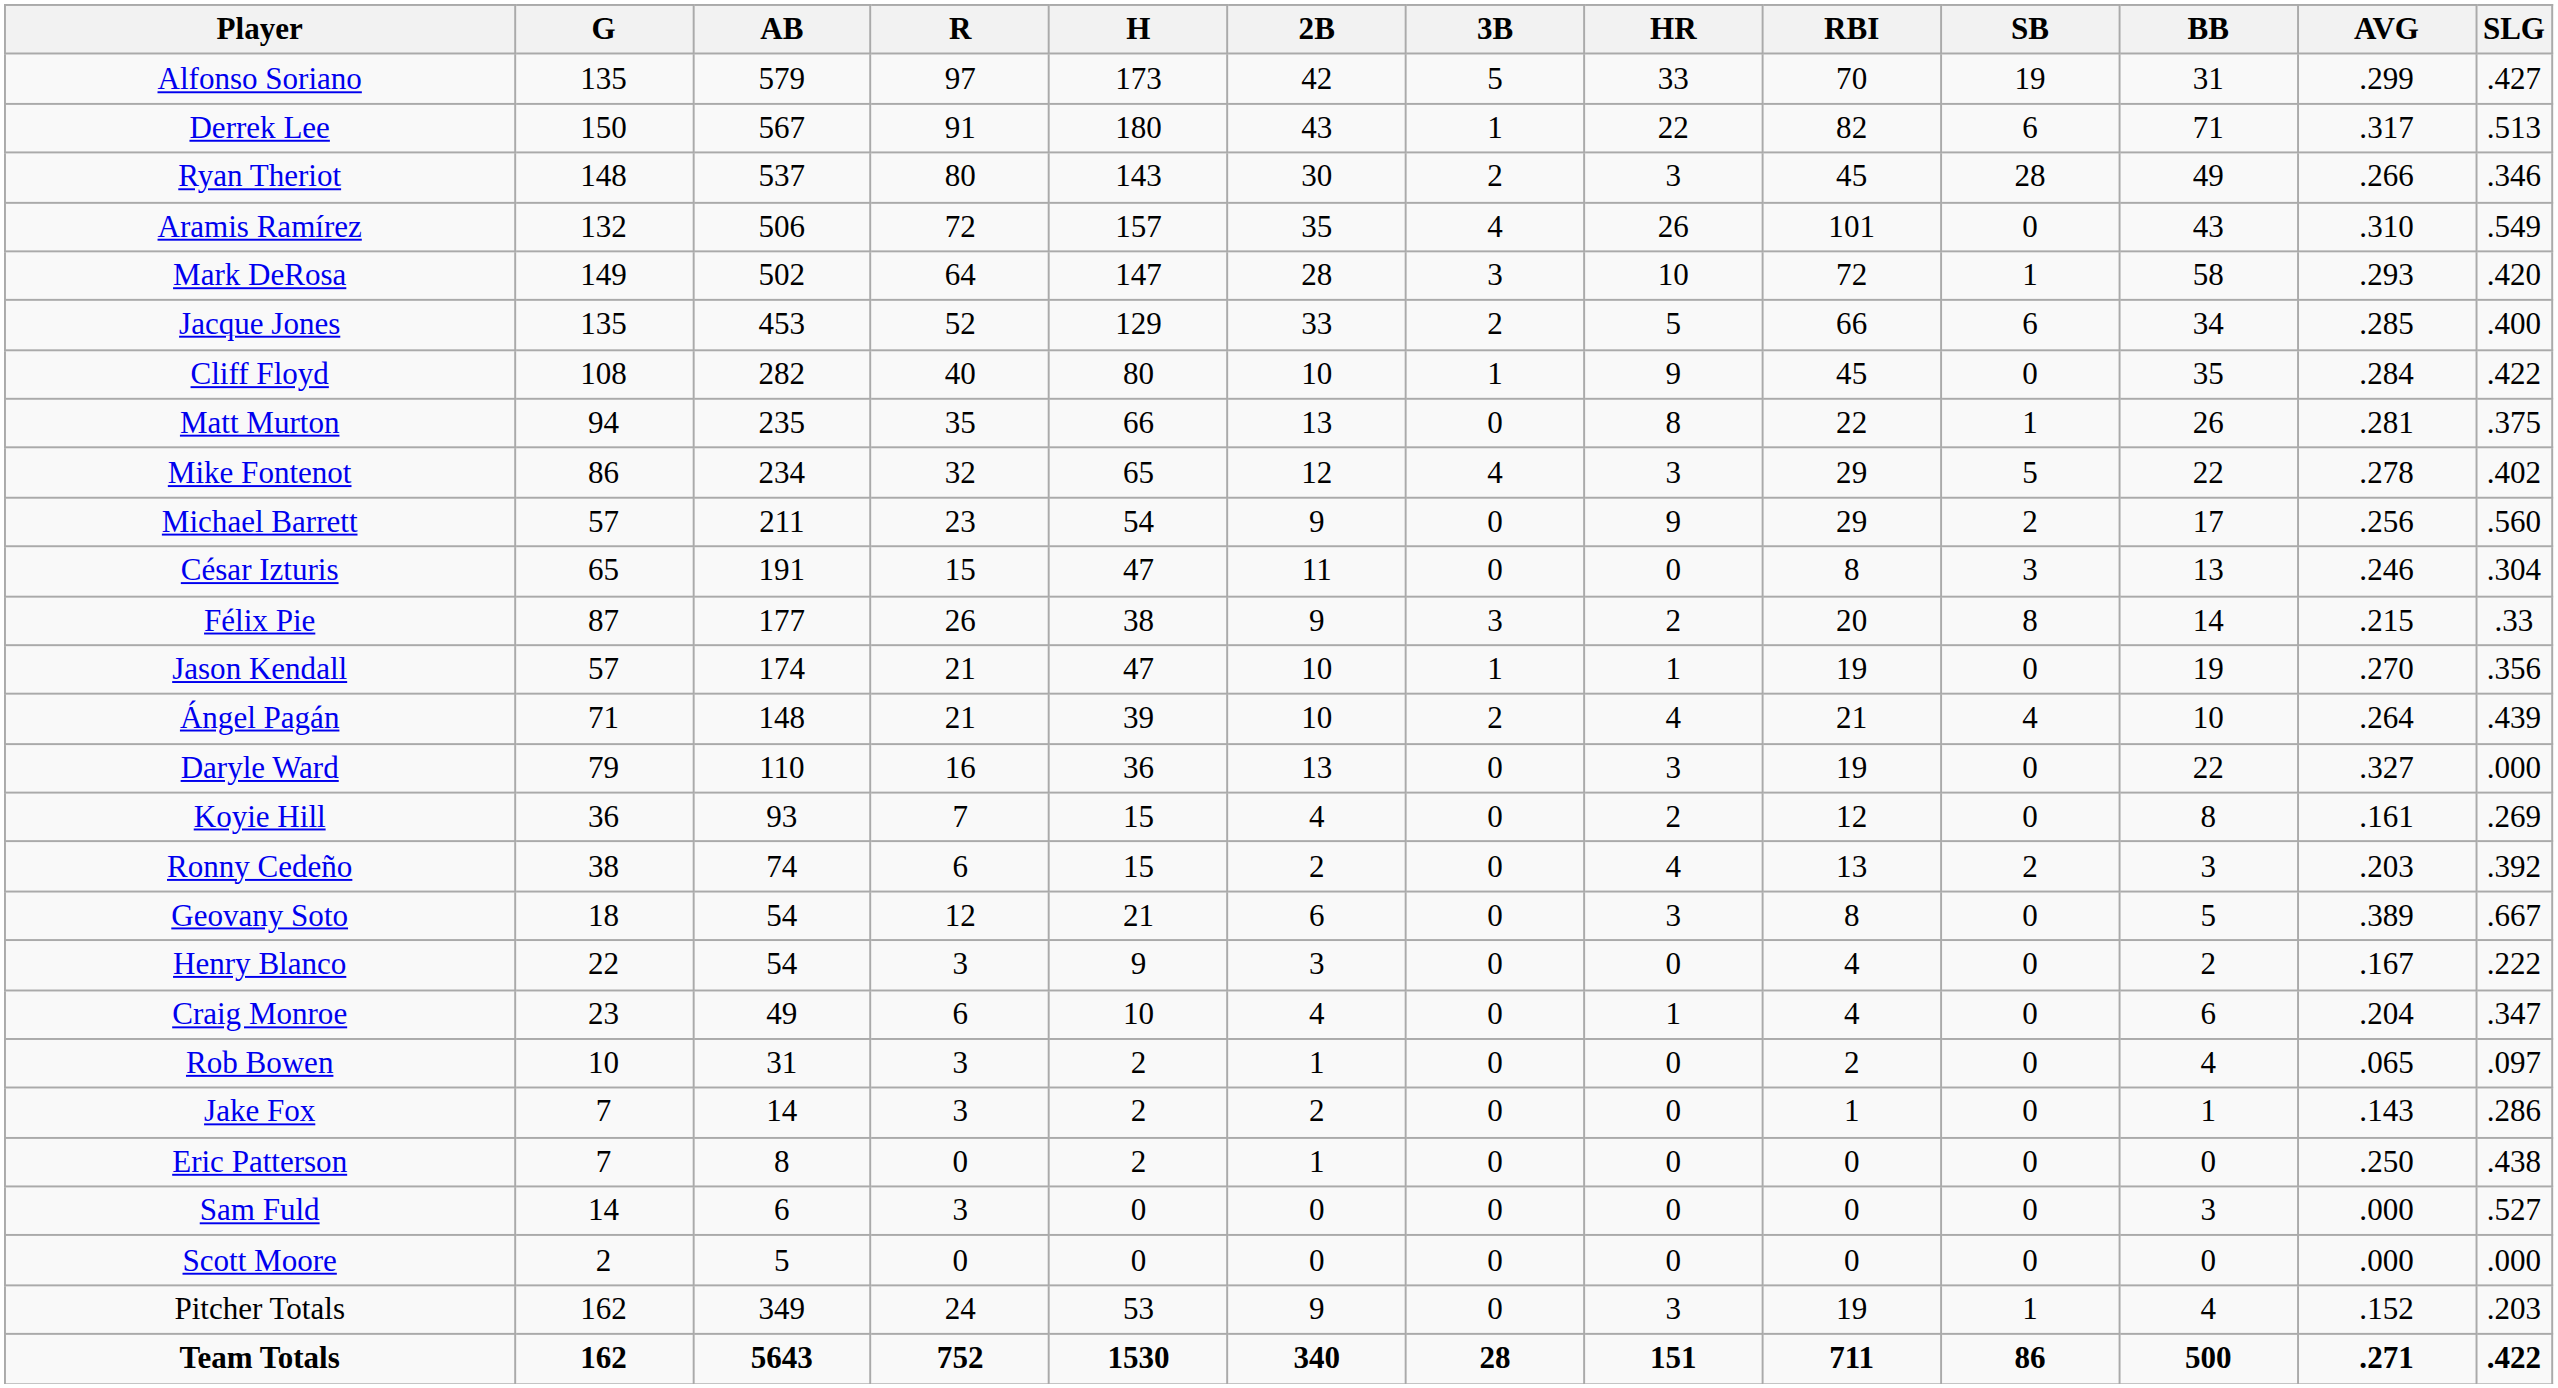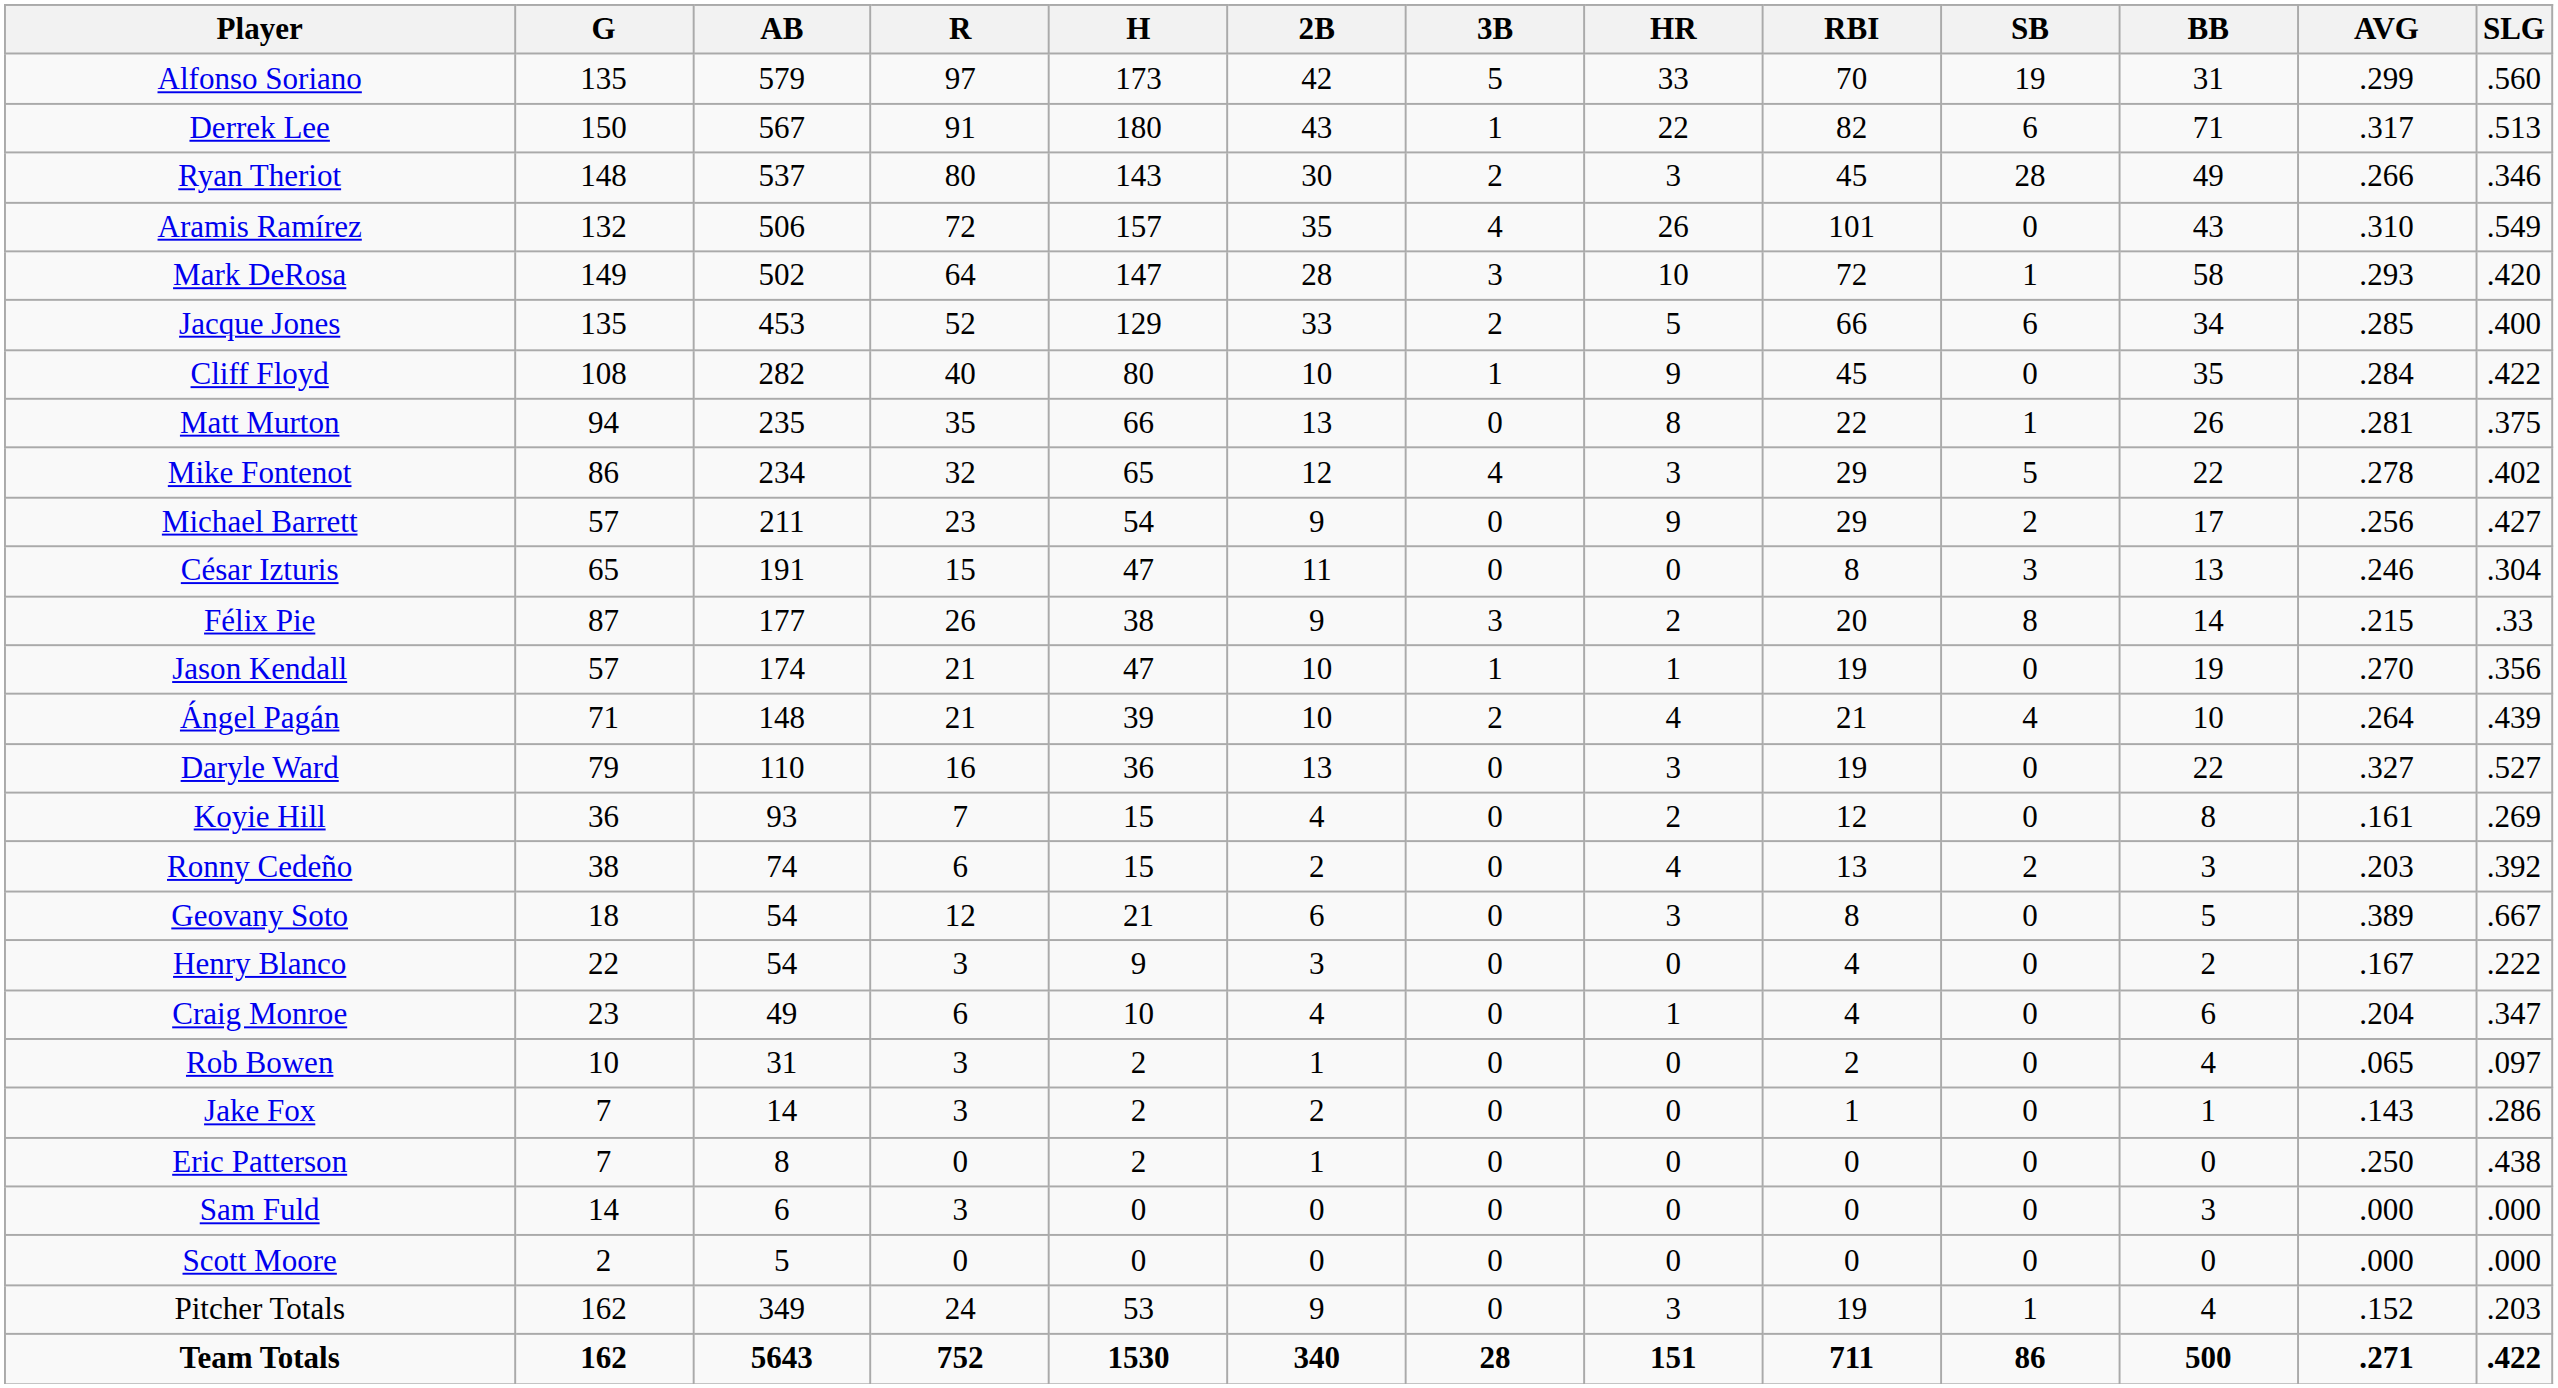Alfonso Soriano | SLG: .427 -> .560
Michael Barrett | SLG: .560 -> .427
Daryle Ward | SLG: .000 -> .527
Sam Fuld | SLG: .527 -> .000
